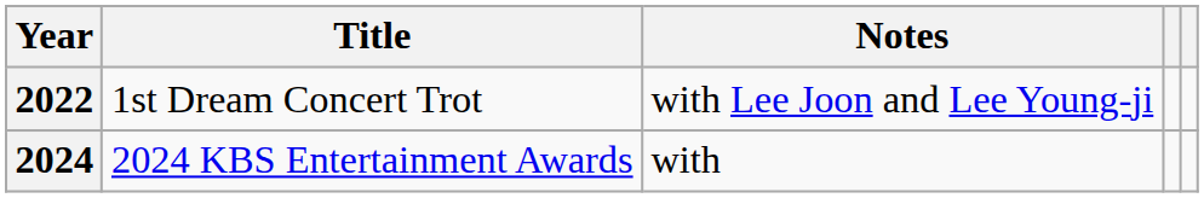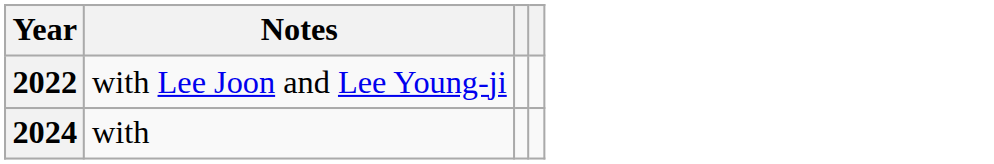- column: Title | 1st Dream Concert Trot | 2024 KBS Entertainment Awards
